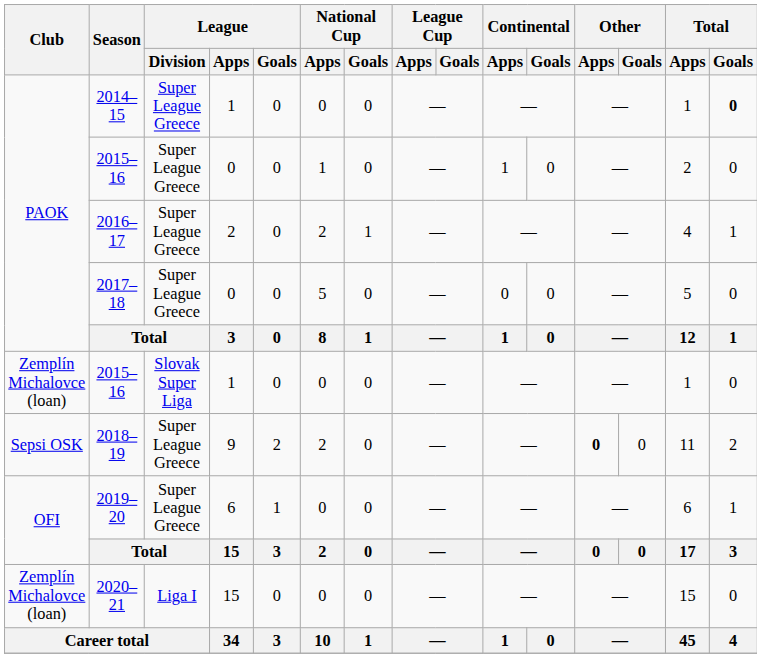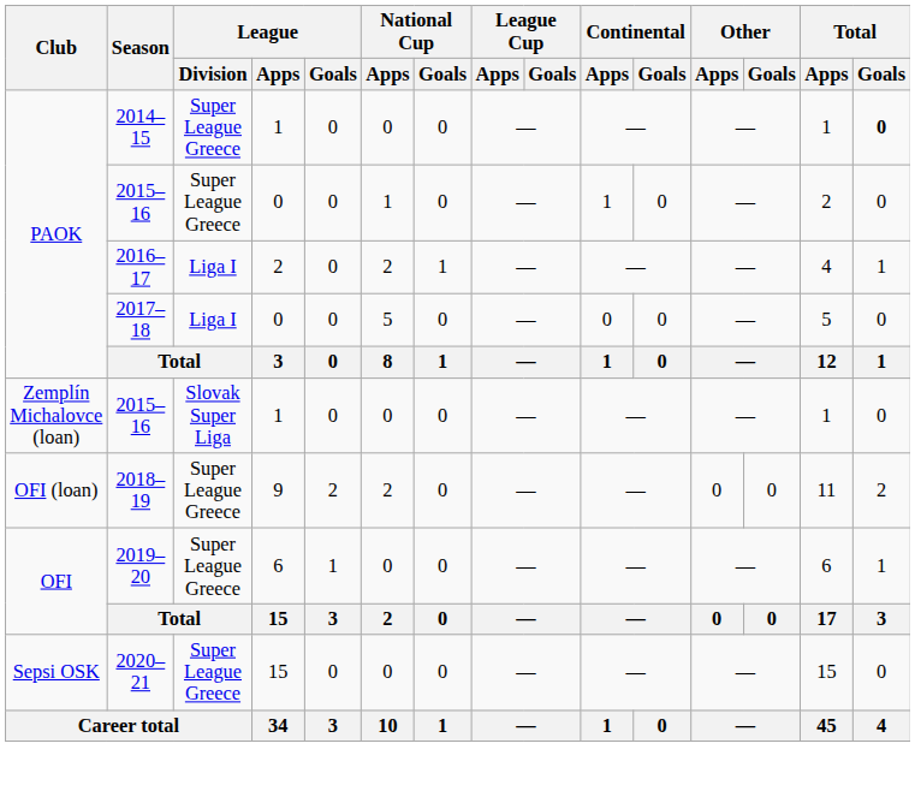2016–17 | League / Division: Super League Greece -> Liga I
2017–18 | League / Division: Super League Greece -> Liga I
2018–19 | Club: Sepsi OSK -> OFI (loan)
2018–19 | Other / Apps: bold -> normal
2020–21 | Club: Zemplín Michalovce (loan) -> Sepsi OSK
2020–21 | League / Division: Liga I -> Super League Greece
